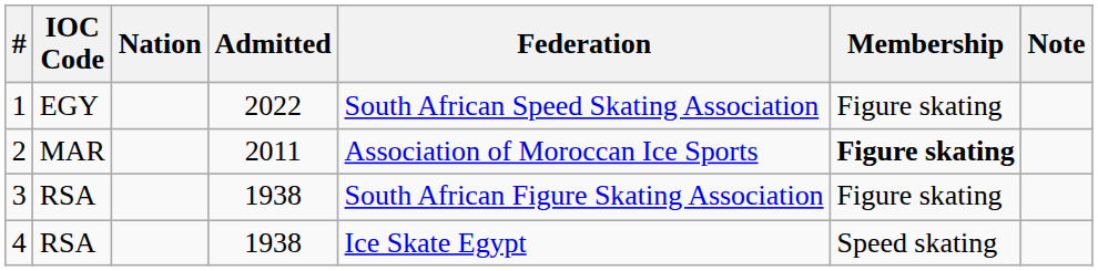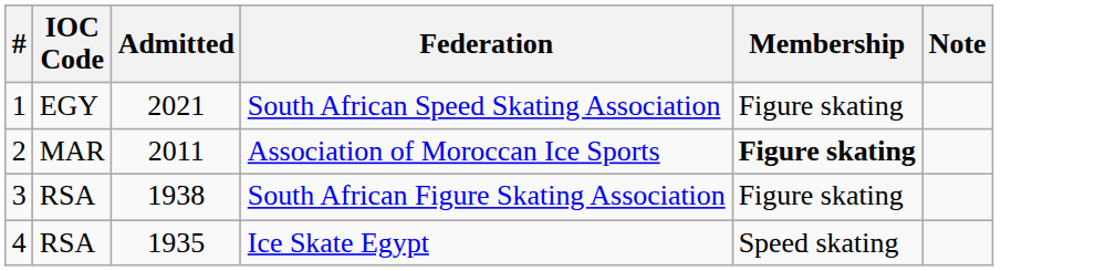- column: Nation
1 | Admitted: 2022 -> 2021
4 | Admitted: 1938 -> 1935
